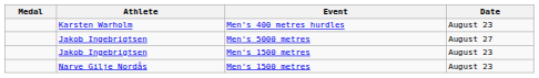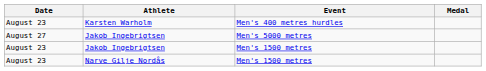columns swapped: Medal <-> Date
